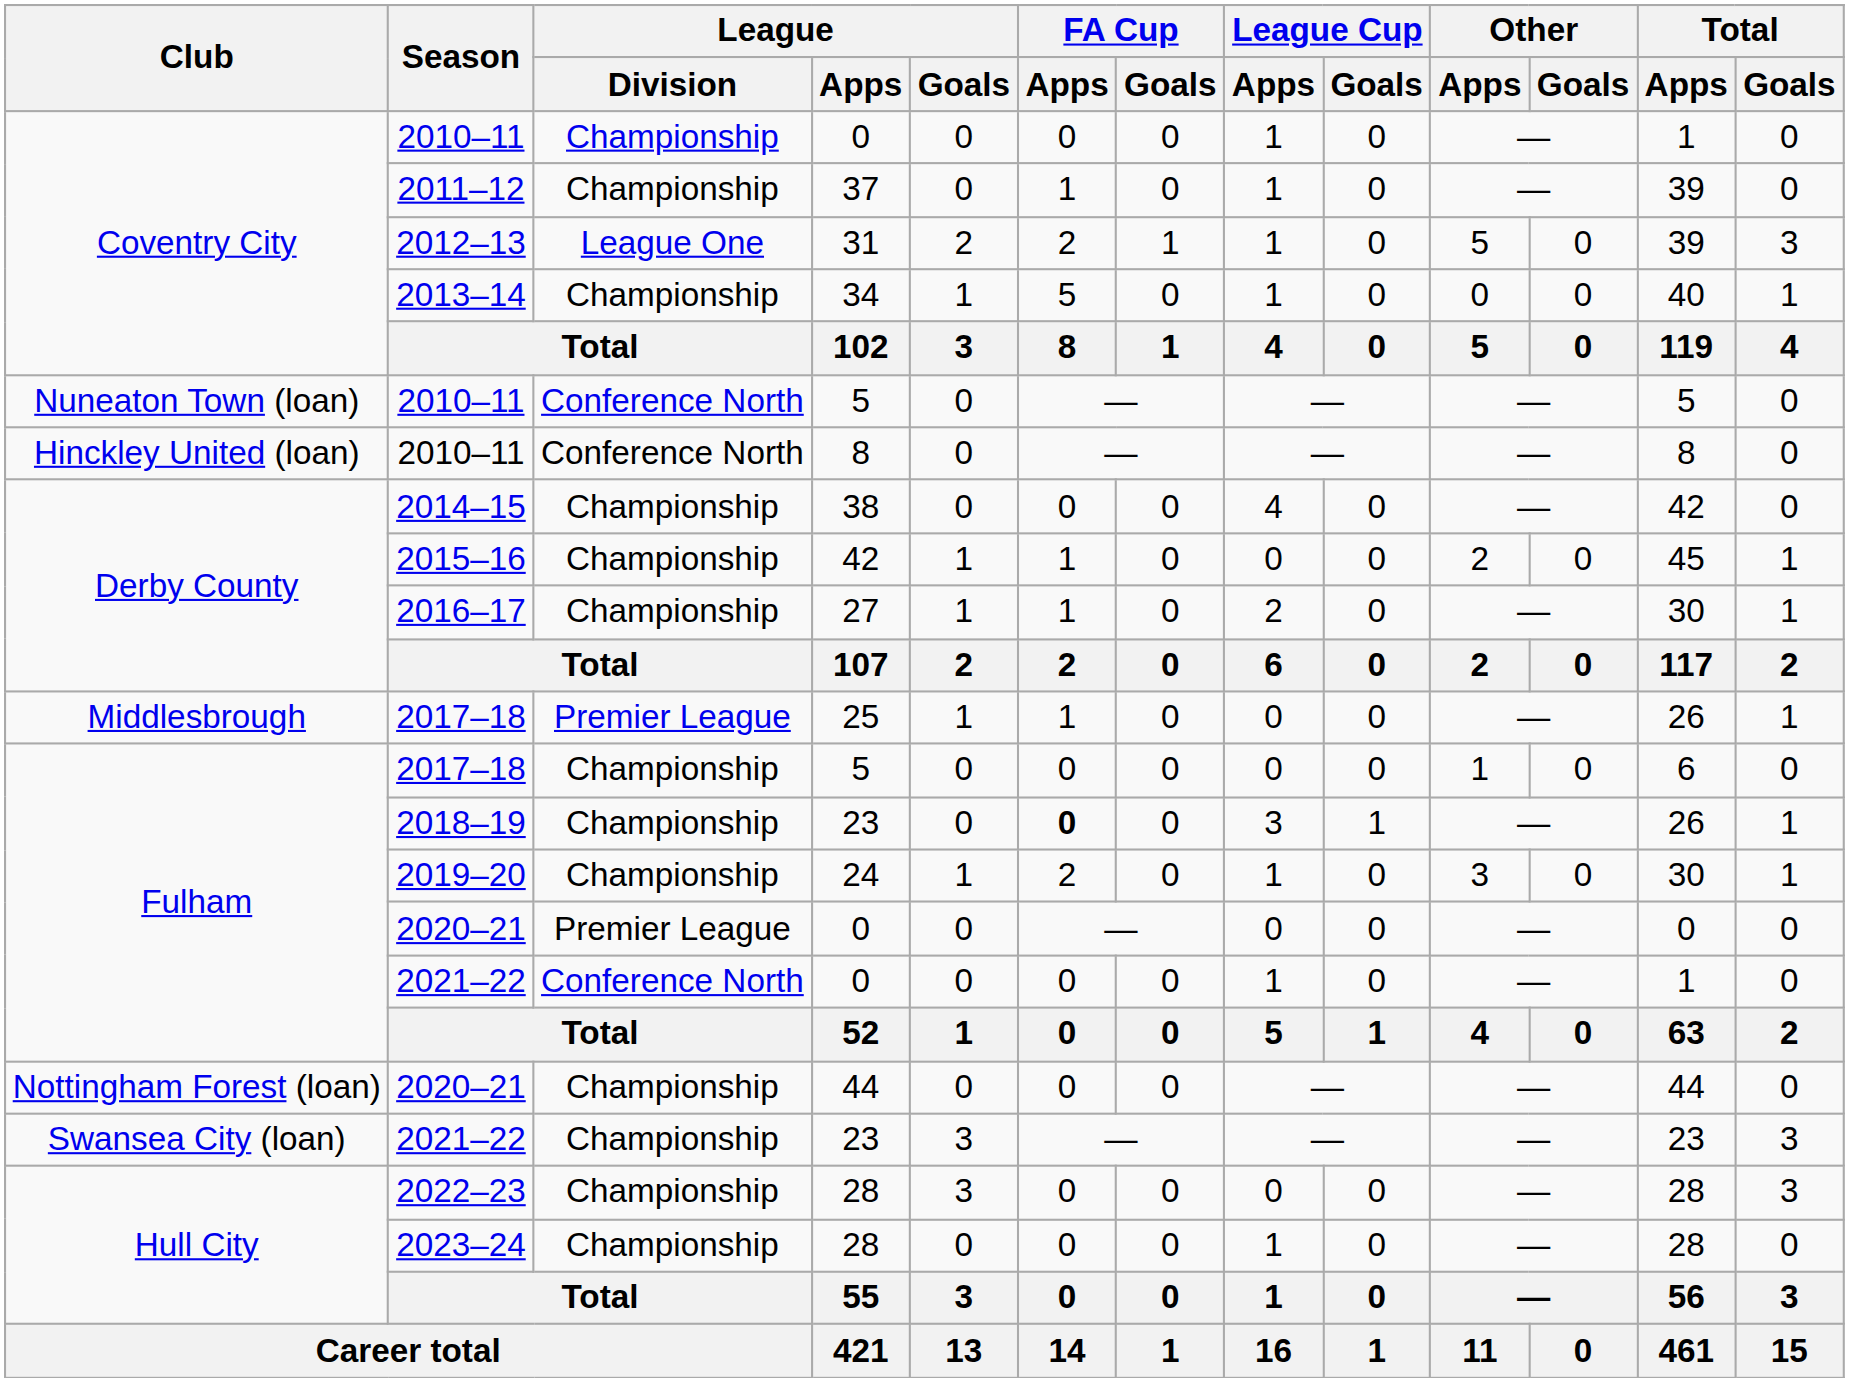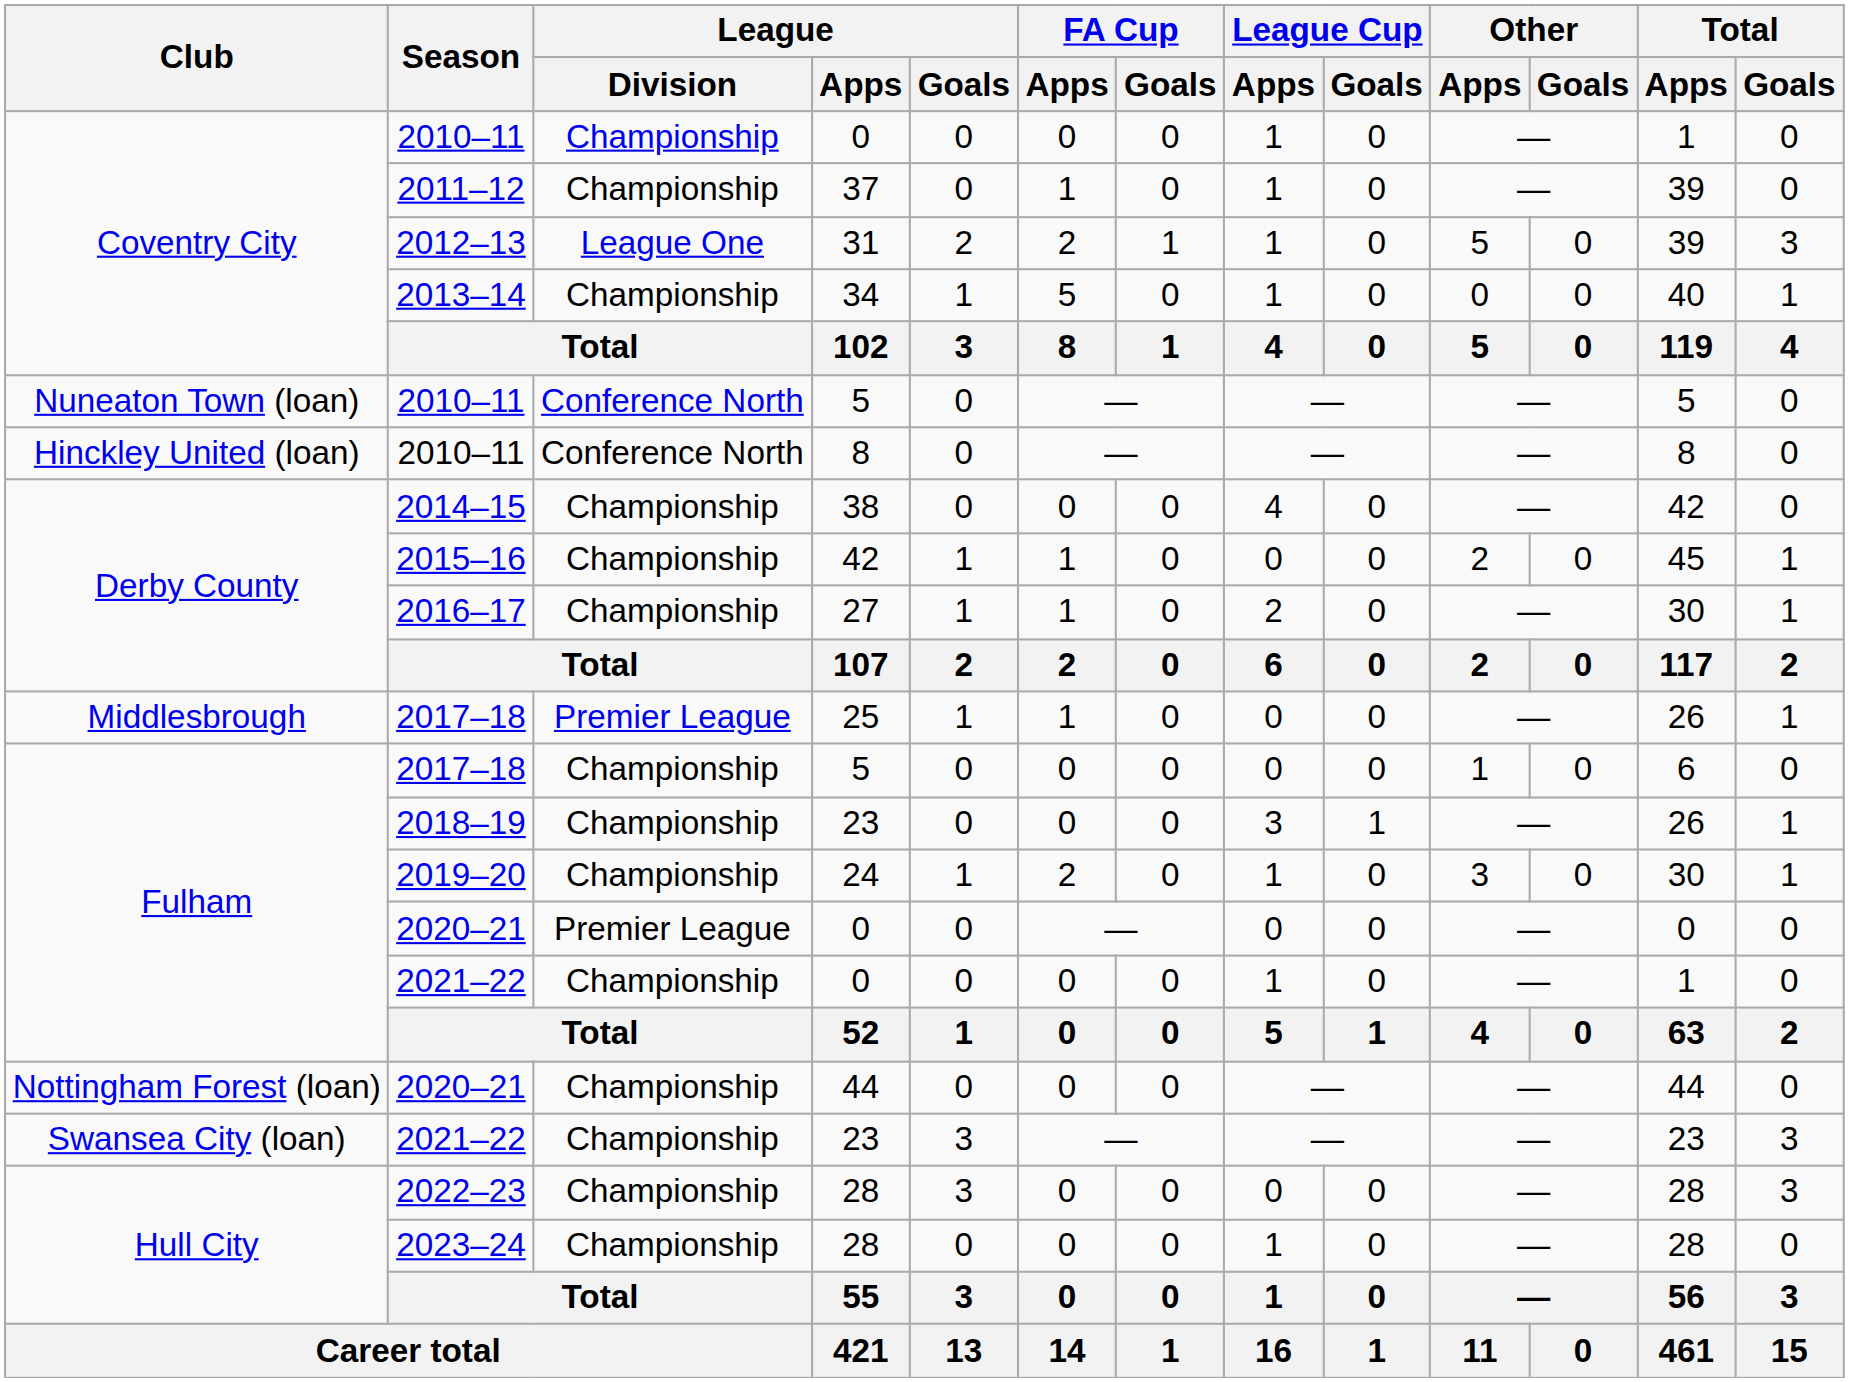2018–19 | FA Cup / Apps: bold -> normal
2021–22 / 0 | League / Division: Conference North -> Championship
